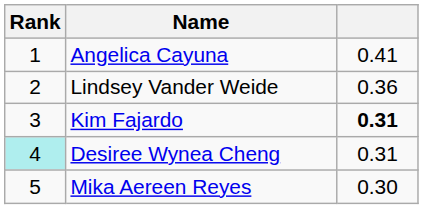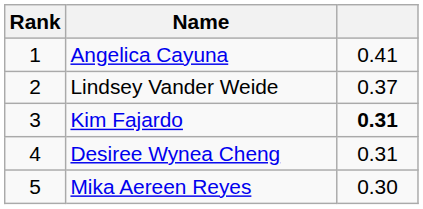Lindsey Vander Weide | column 3: 0.36 -> 0.37
Desiree Wynea Cheng | Rank: paleturquoise background -> no background
